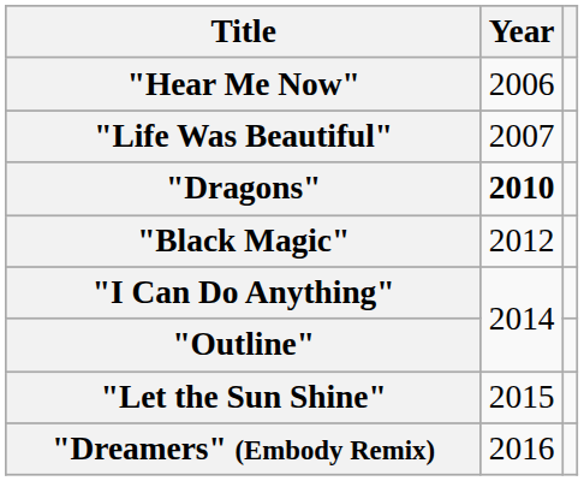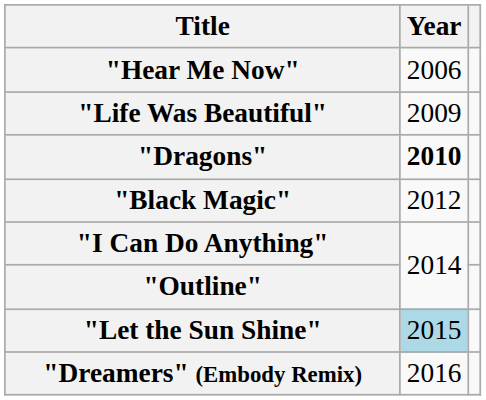"Life Was Beautiful" | Year: 2007 -> 2009
"Let the Sun Shine" | Year: no background -> lightblue background
